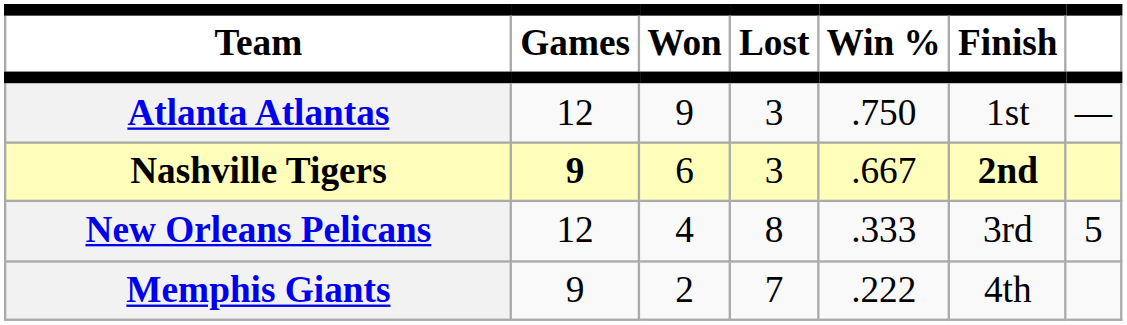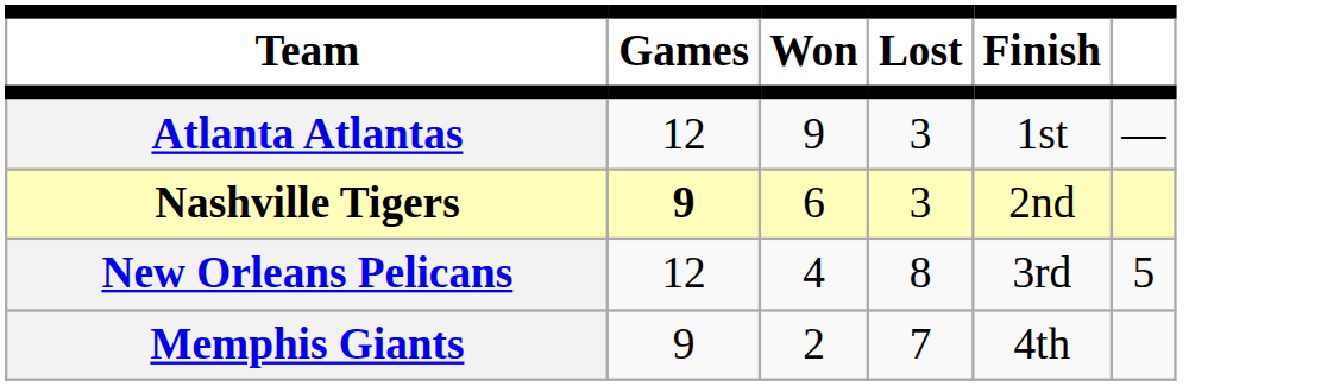- column: Win % | .750 | .667 | .333 | .222
Nashville Tigers | Finish: bold -> normal
